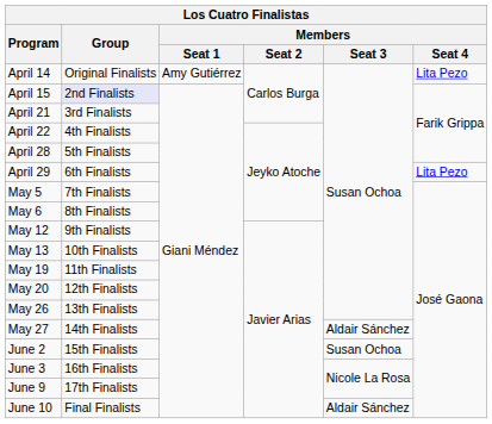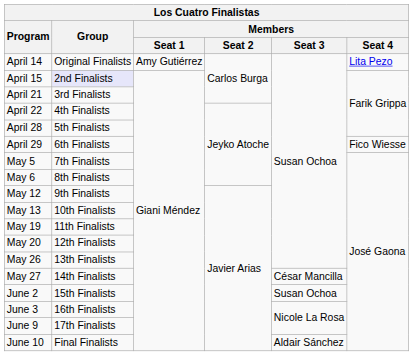April 29 | Members / Seat 4: Lita Pezo -> Fico Wiesse
May 27 | Members / Seat 3: Aldair Sánchez -> César Mancilla
